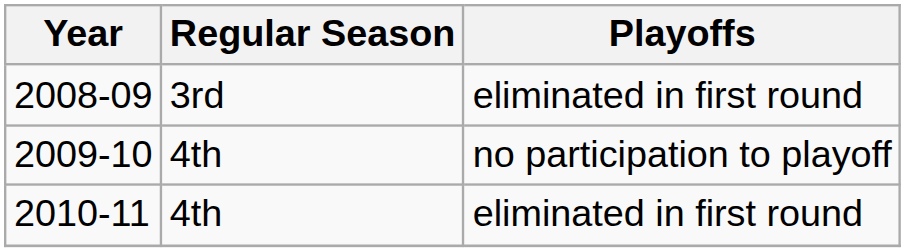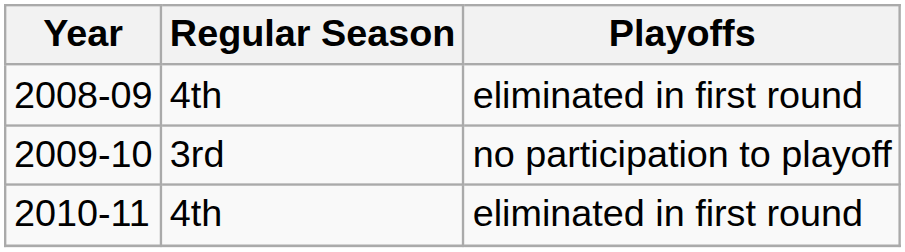2008-09 | Regular Season: 3rd -> 4th
2009-10 | Regular Season: 4th -> 3rd
